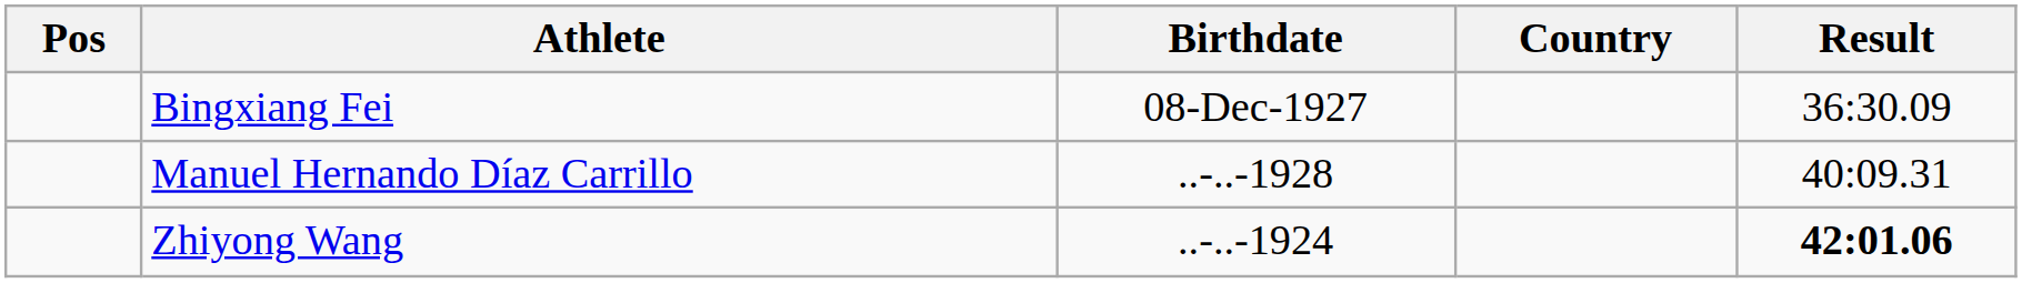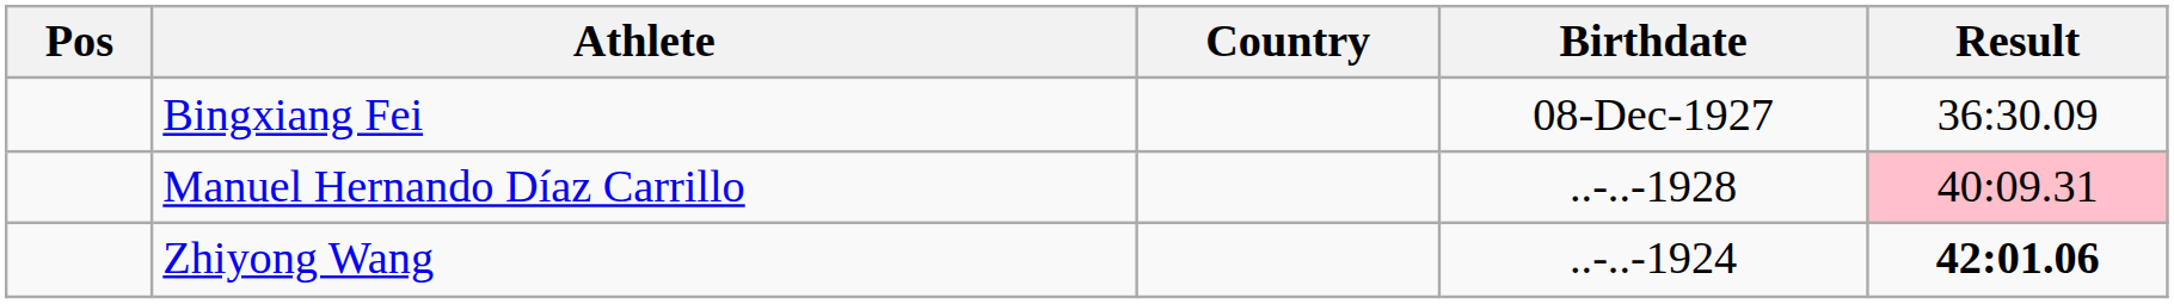columns swapped: Birthdate <-> Country
Manuel Hernando Díaz Carrillo | Result: no background -> pink background
